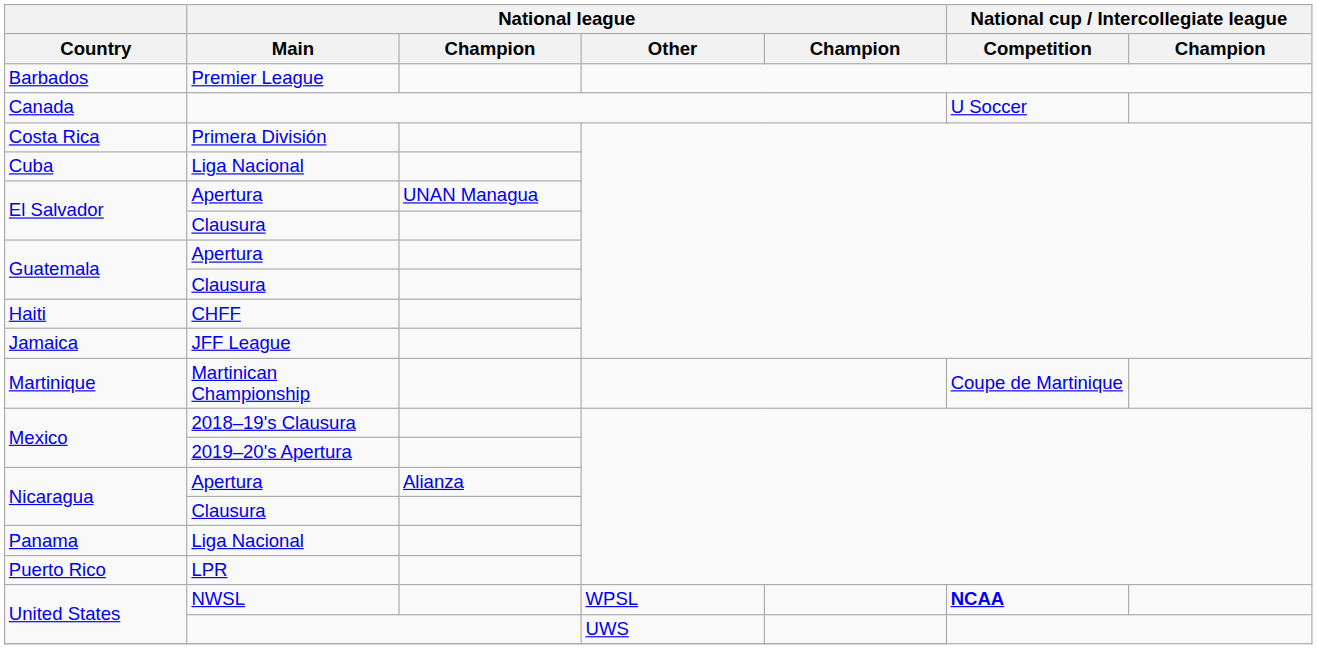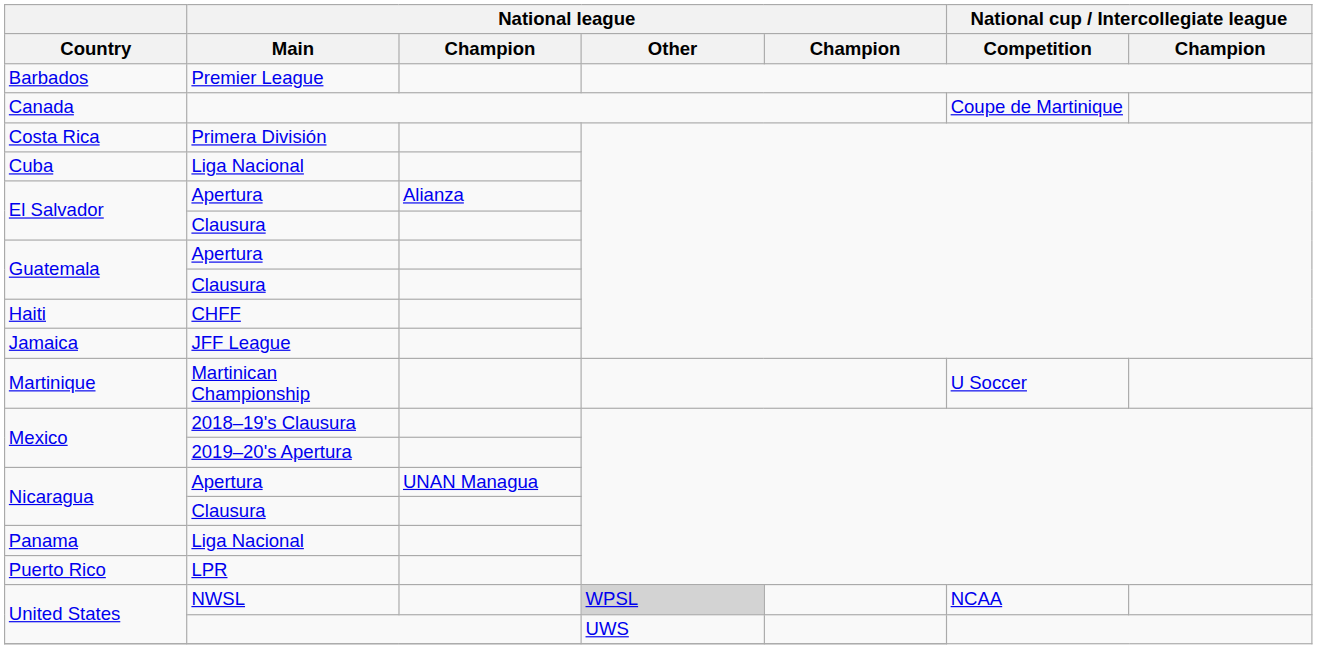Canada | National cup / Intercollegiate league / Competition: U Soccer -> Coupe de Martinique
El Salvador / Apertura | column 3: UNAN Managua -> Alianza
Martinique | National cup / Intercollegiate league / Competition: Coupe de Martinique -> U Soccer
Nicaragua / Apertura | column 3: Alianza -> UNAN Managua
United States / NWSL | National league / Other: no background -> lightgrey background
United States / NWSL | National cup / Intercollegiate league / Competition: bold -> normal
